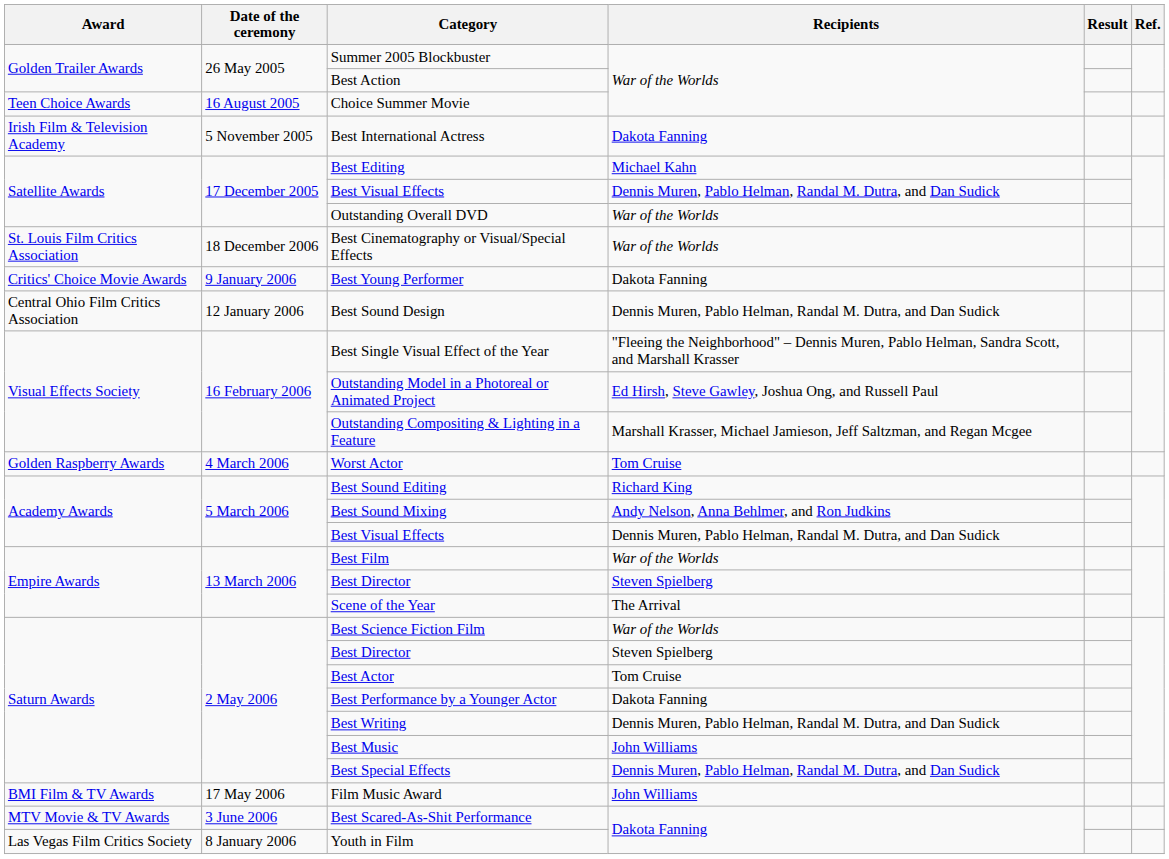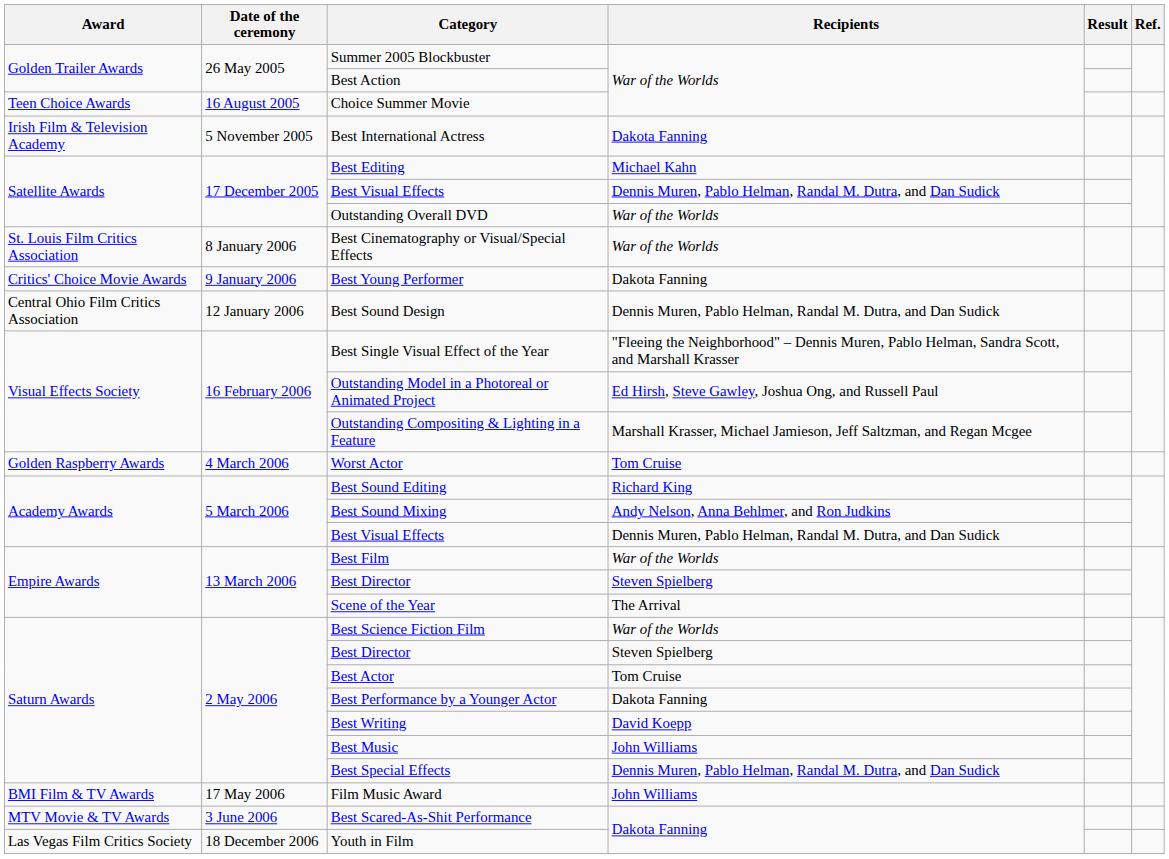Best Cinematography or Visual/Special Effects | Date of the ceremony: 18 December 2006 -> 8 January 2006
Best Writing | Recipients: Dennis Muren, Pablo Helman, Randal M. Dutra, and Dan Sudick -> David Koepp
Youth in Film | Date of the ceremony: 8 January 2006 -> 18 December 2006
